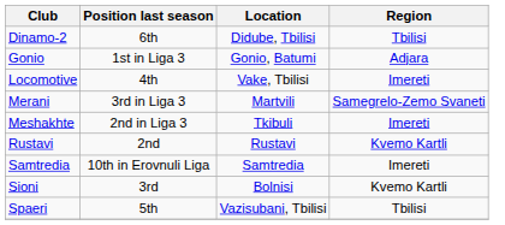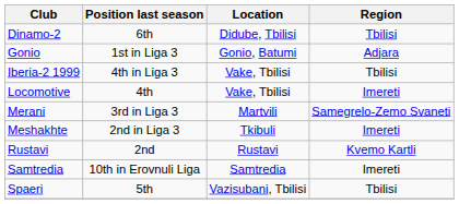+ row: Iberia-2 1999 | 4th in Liga 3 | Vake, Tbilisi | Tbilisi
- row: Sioni | 3rd | Bolnisi | Kvemo Kartli
